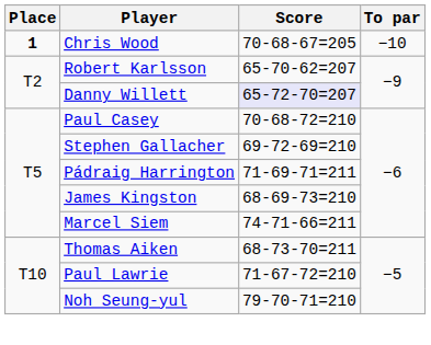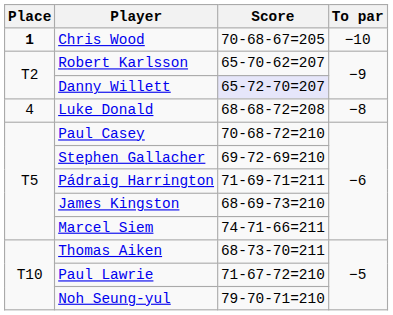+ row: 4 | Luke Donald | 68-68-72=208 | −8
